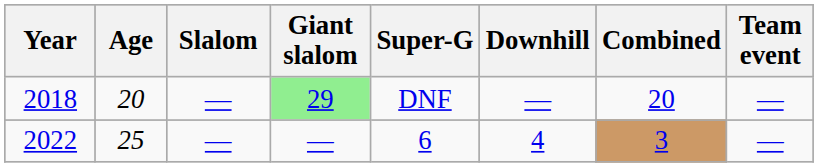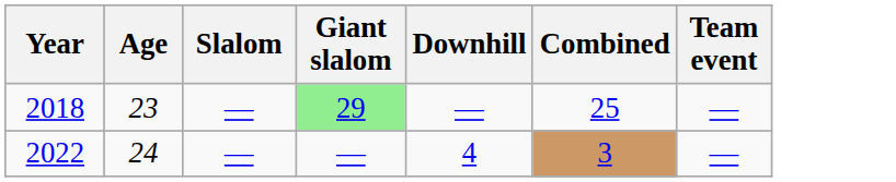- column: Super-G | DNF | 6
2018 | Age: 20 -> 23
2018 | Combined: 20 -> 25
2022 | Age: 25 -> 24
